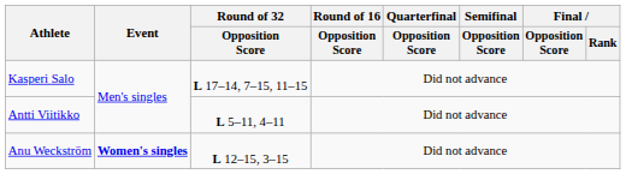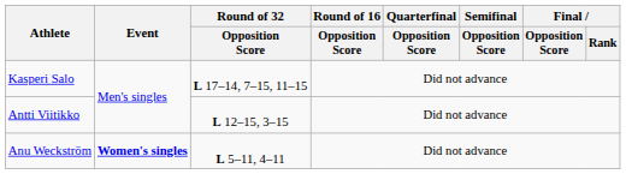Antti Viitikko | Round of 32 / Opposition Score: L 5–11, 4–11 -> L 12–15, 3–15
Anu Weckström | Round of 32 / Opposition Score: L 12–15, 3–15 -> L 5–11, 4–11
